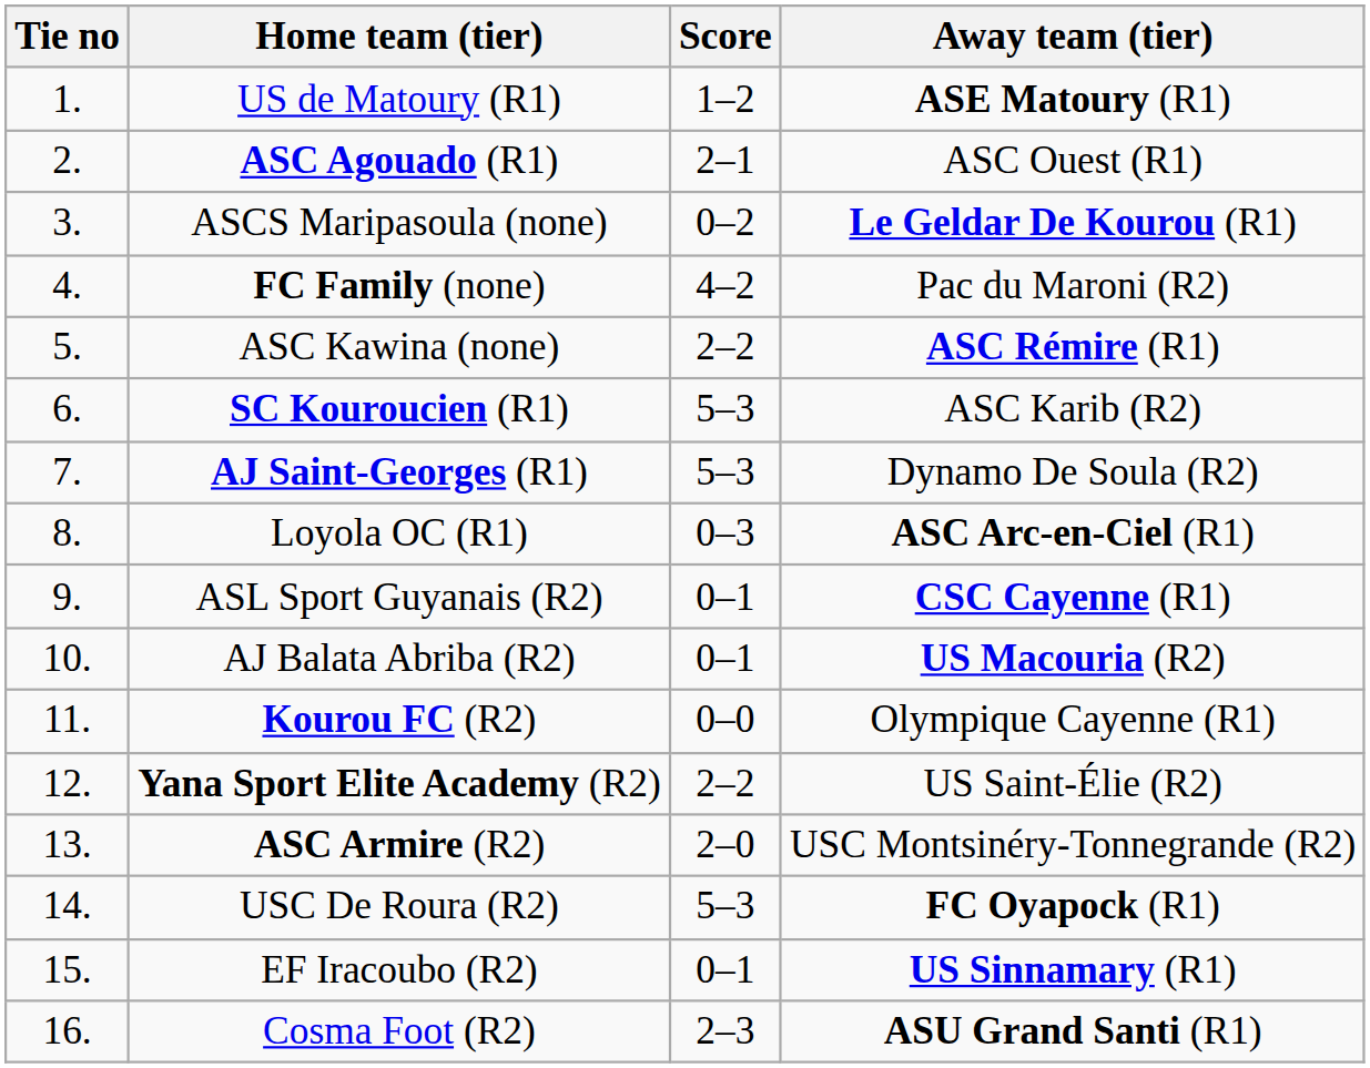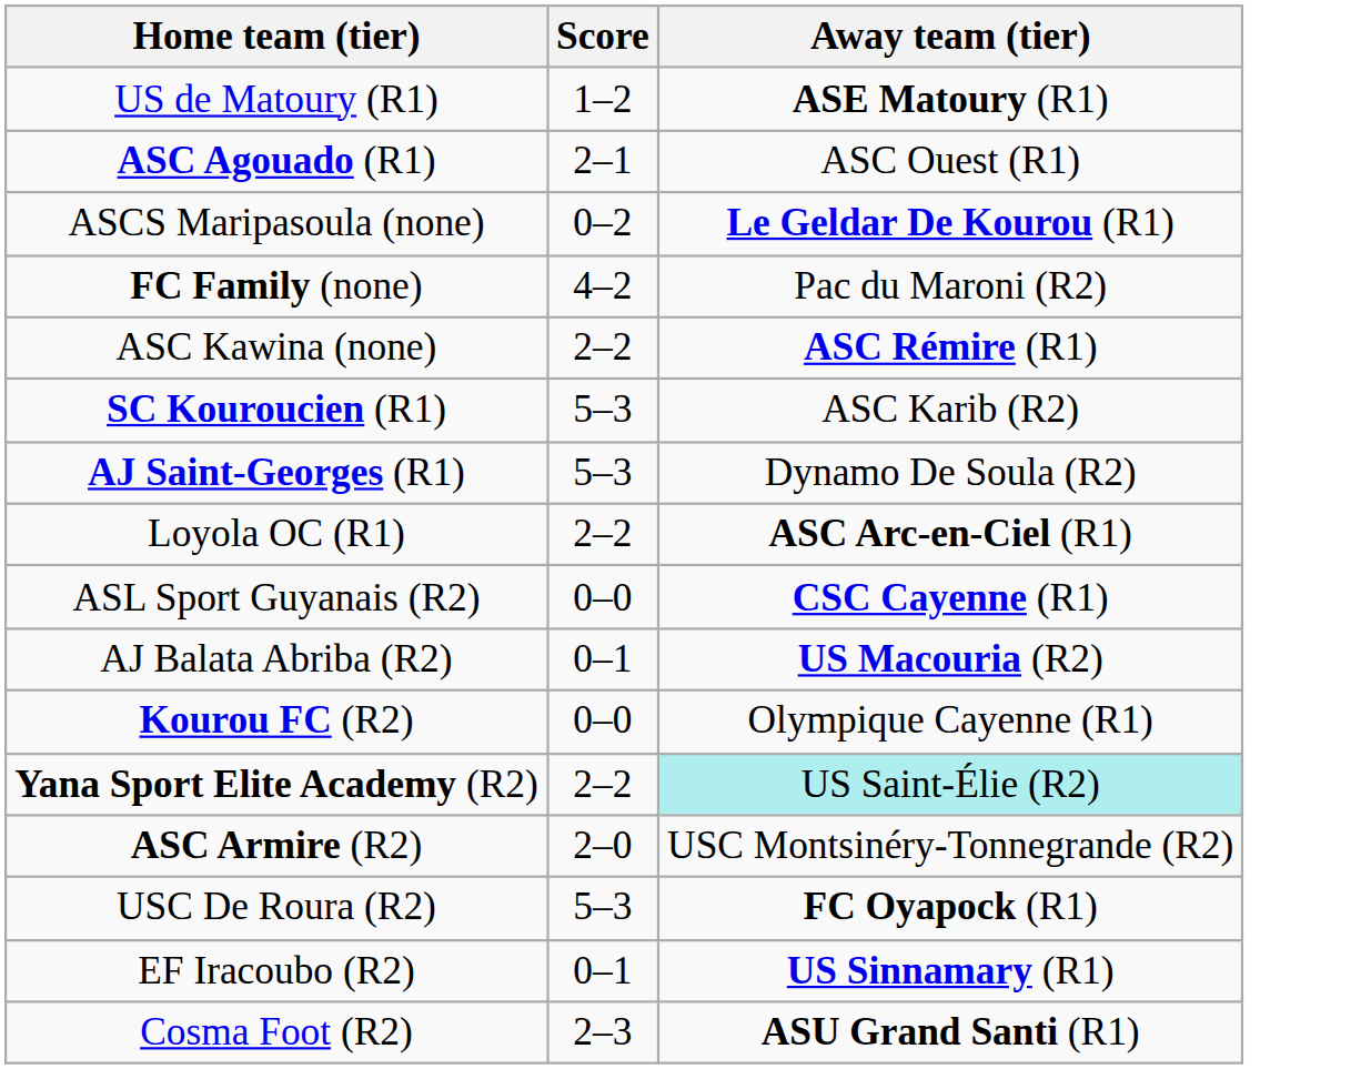- column: Tie no | 1. | 2. | 3. | 4. | 5. | 6. | 7. | 8. | 9. | 10. | 11. | 12. | 13. | 14. | 15. | 16.
Loyola OC (R1) | Score: 0–3 -> 2–2
ASL Sport Guyanais (R2) | Score: 0–1 -> 0–0
Yana Sport Elite Academy (R2) | Away team (tier): no background -> paleturquoise background
